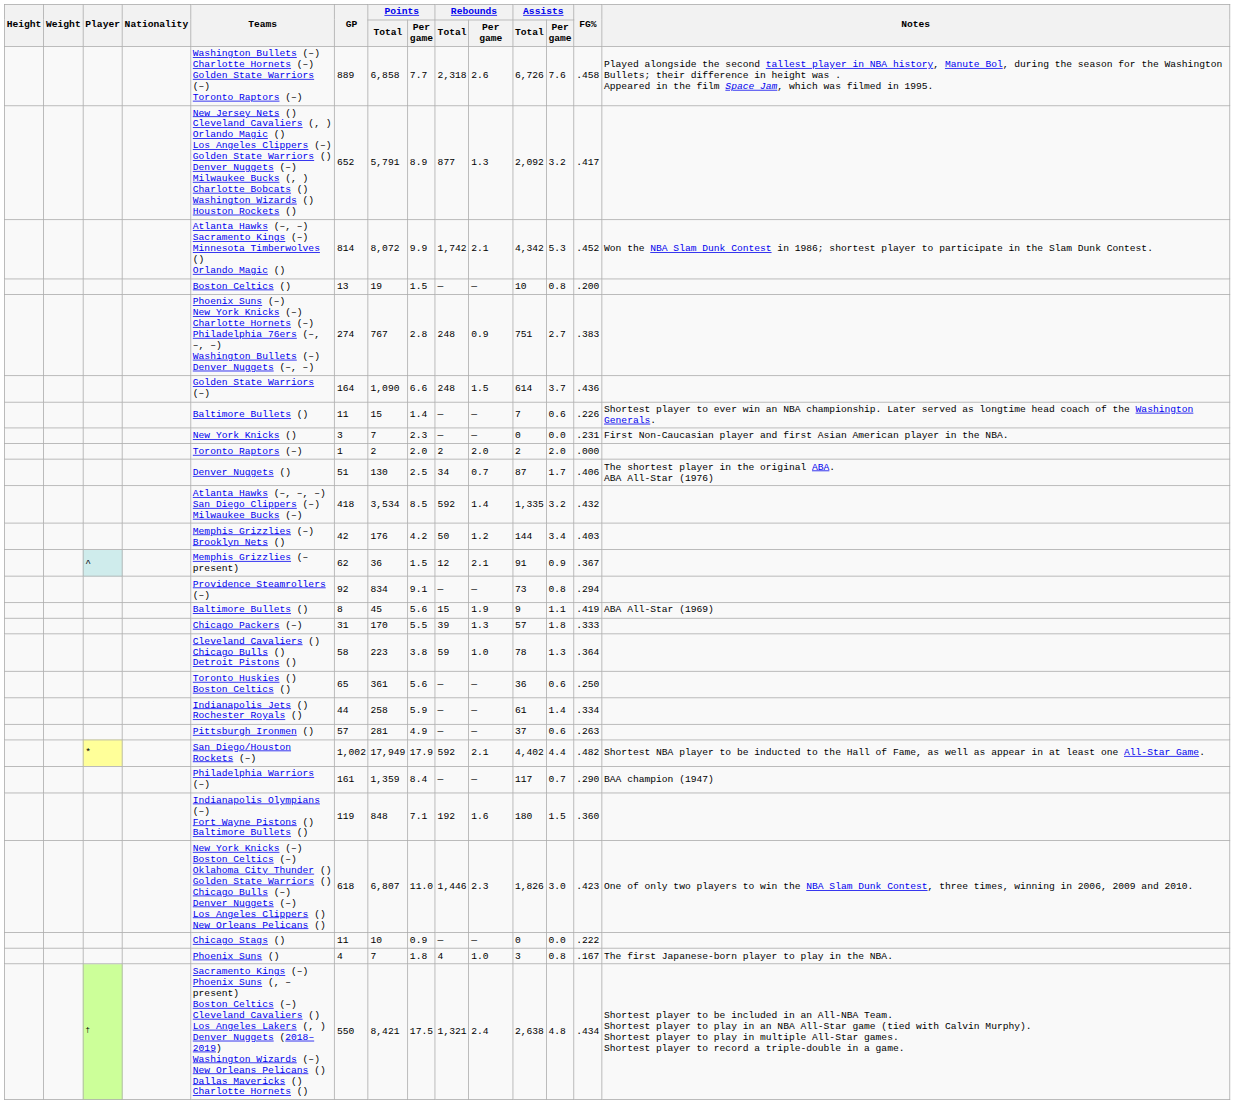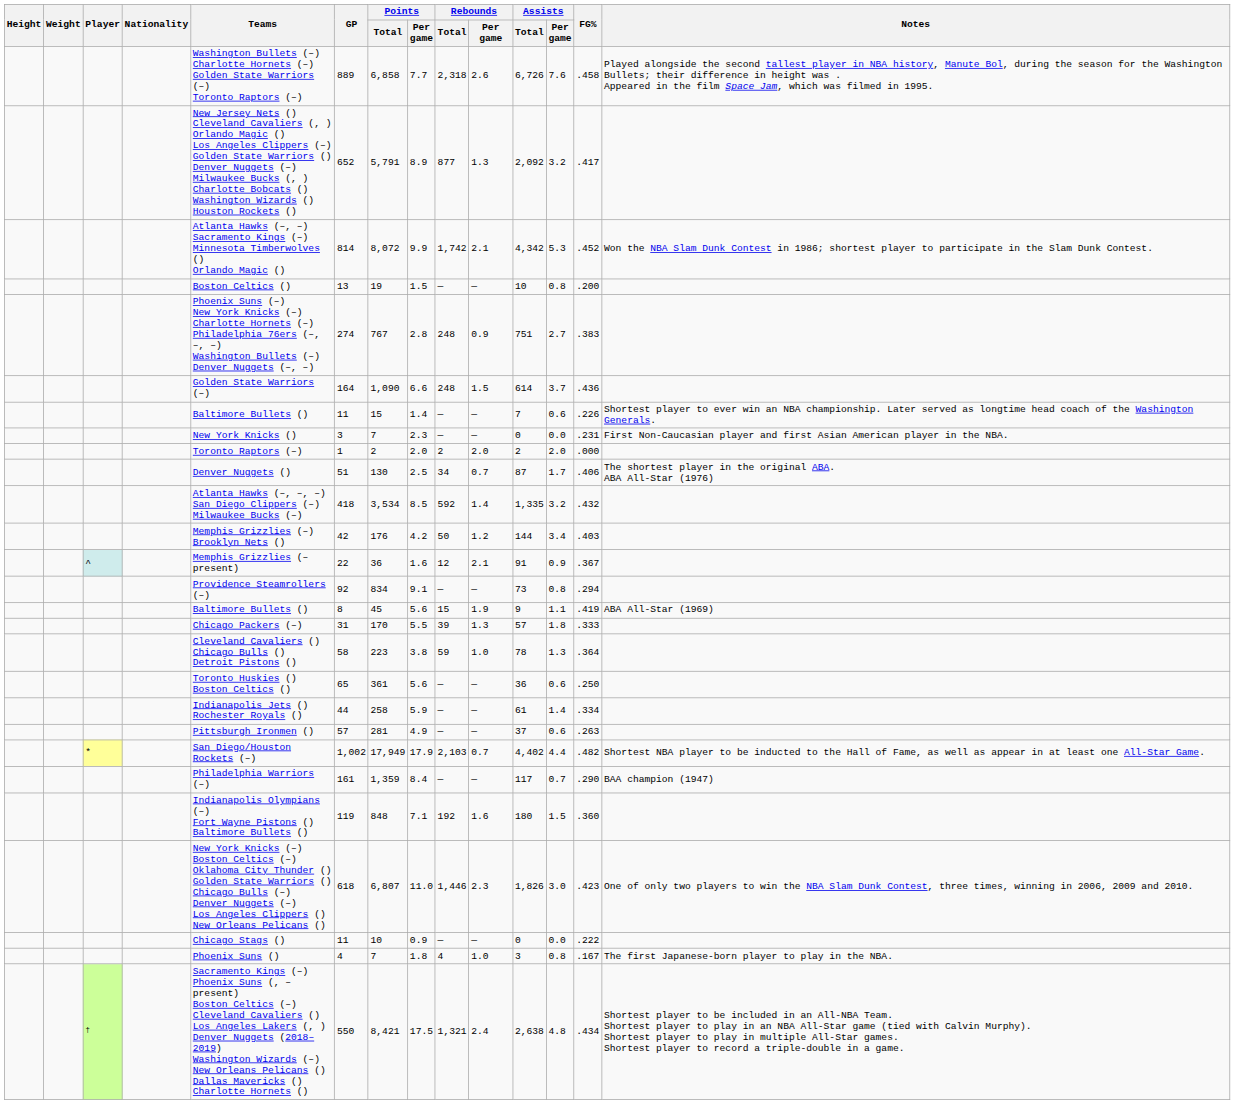^ | GP: 62 -> 22
^ | Points / Per game: 1.5 -> 1.6
* | Rebounds / Total: 592 -> 2,103
* | Rebounds / Per game: 2.1 -> 0.7
